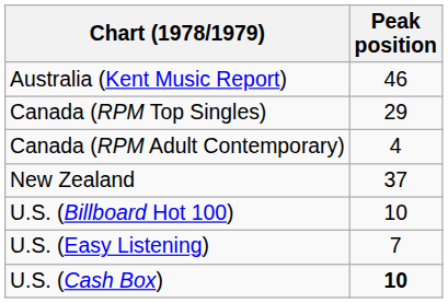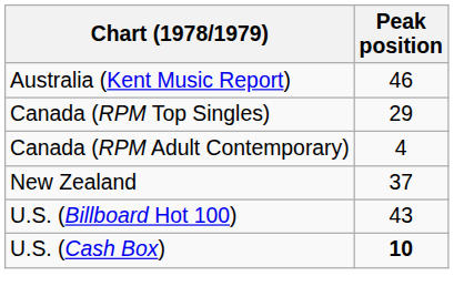U.S. (Billboard Hot 100) | Peak position: 10 -> 43
- row: U.S. (Easy Listening) | 7
